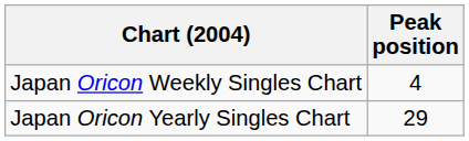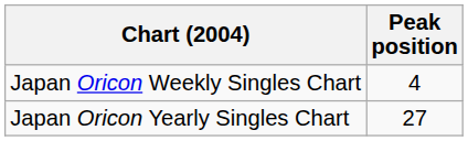Japan Oricon Yearly Singles Chart | Peak position: 29 -> 27
